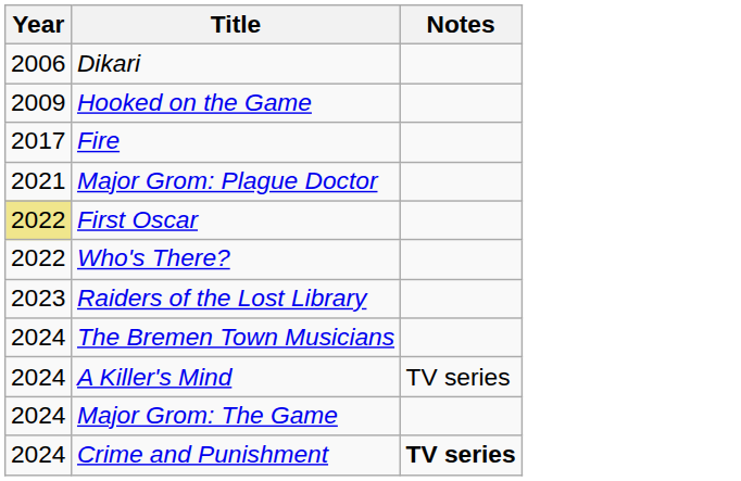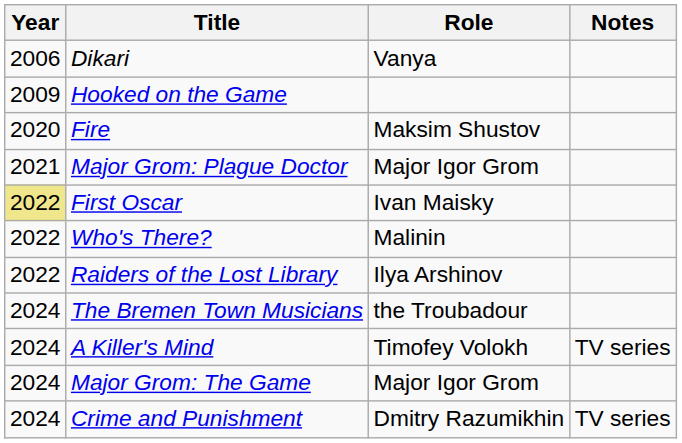+ column: Role | Vanya | Maksim Shustov | Major Igor Grom | Ivan Maisky | Malinin | Ilya Arshinov | the Troubadour | Timofey Volokh | Major Igor Grom | Dmitry Razumikhin
Fire | Year: 2017 -> 2020
Raiders of the Lost Library | Year: 2023 -> 2022
Crime and Punishment | Notes: bold -> normal
